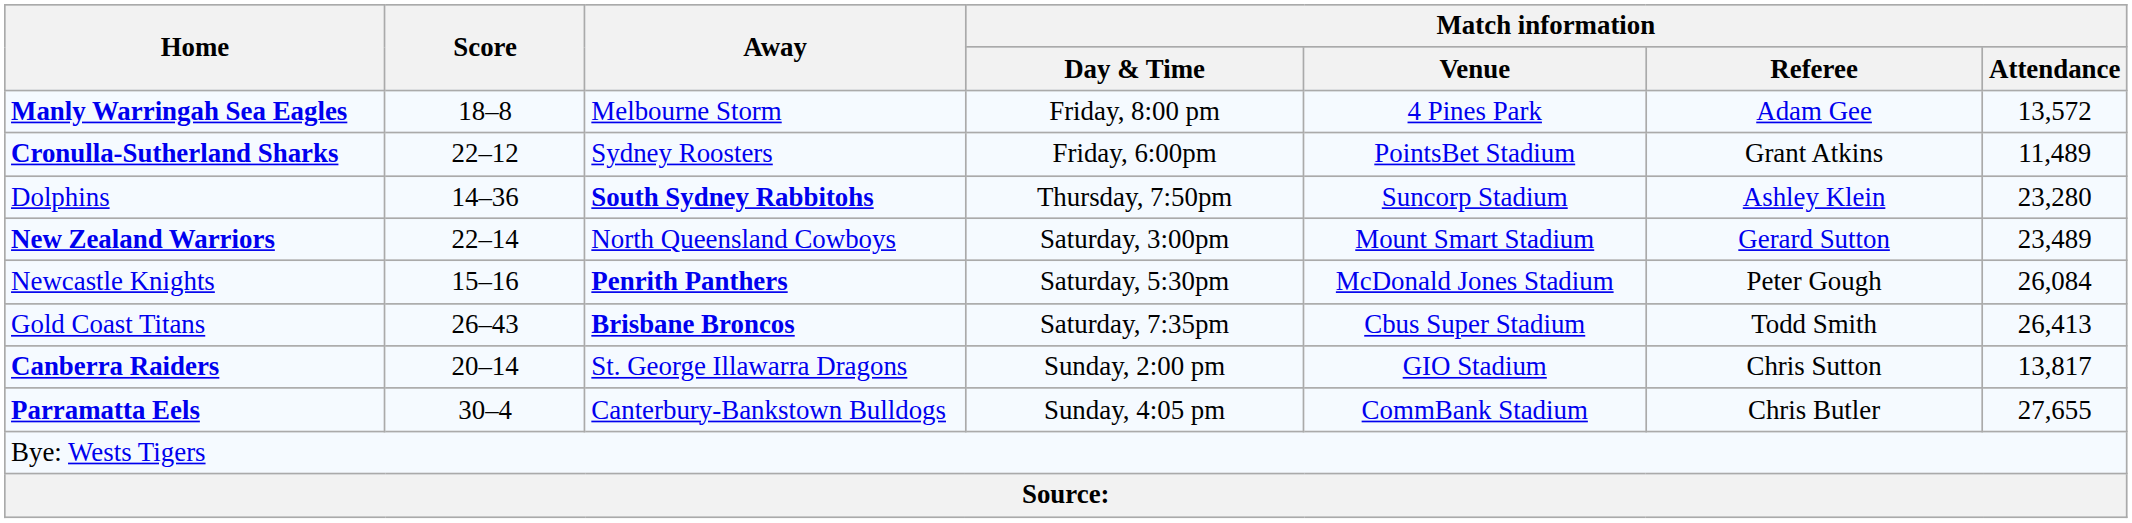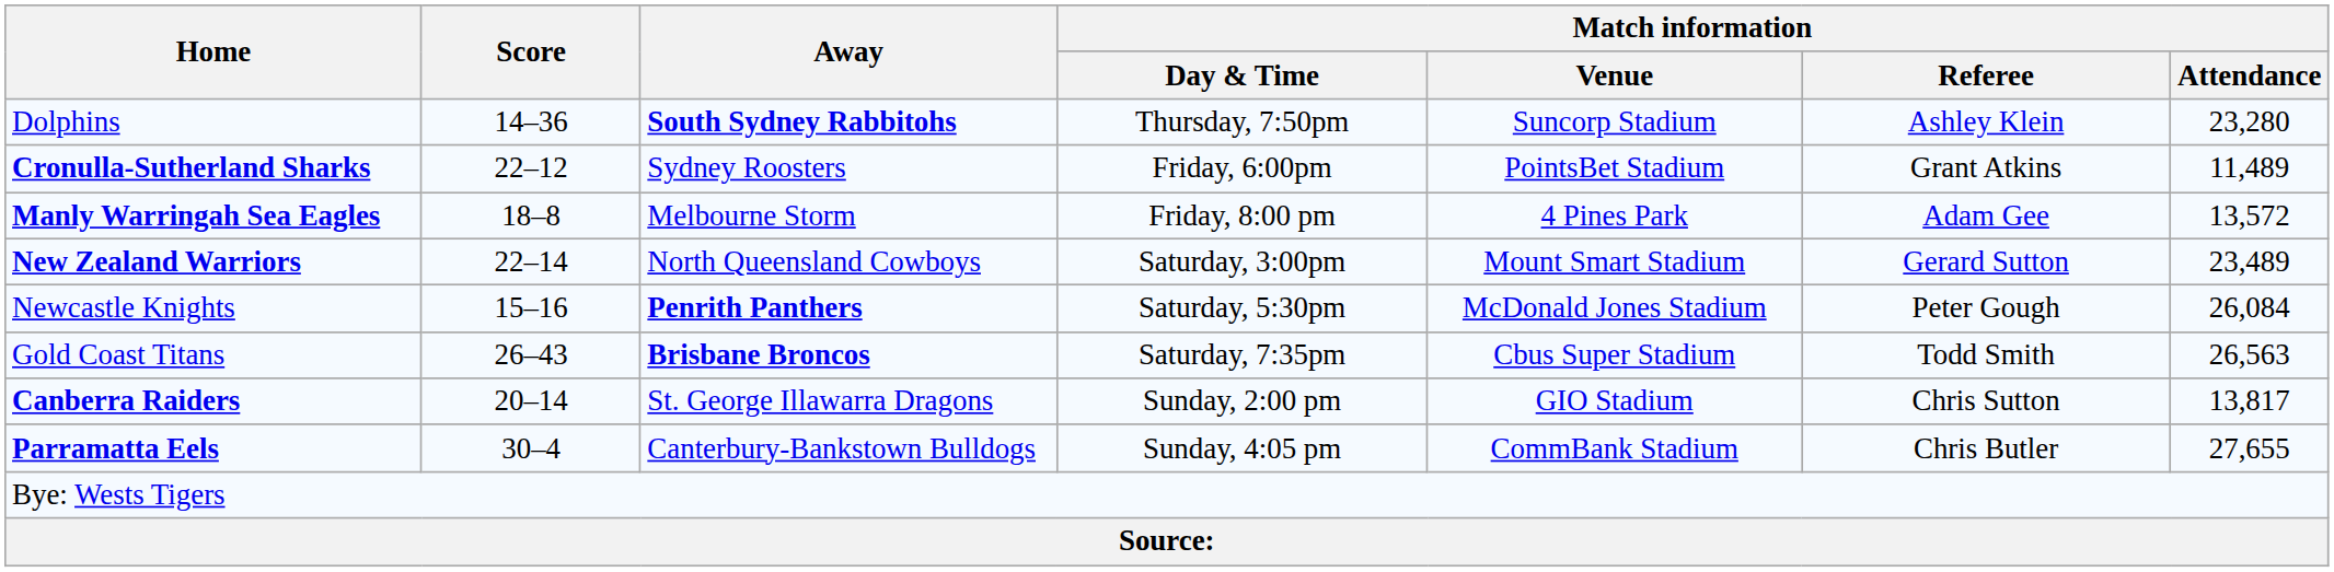rows swapped: Dolphins <-> Manly Warringah Sea Eagles
Gold Coast Titans | Match information / Attendance: 26,413 -> 26,563
